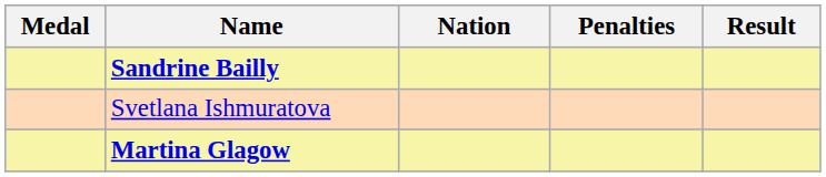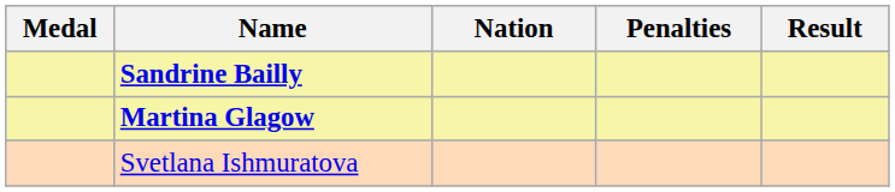rows swapped: Martina Glagow <-> Svetlana Ishmuratova
